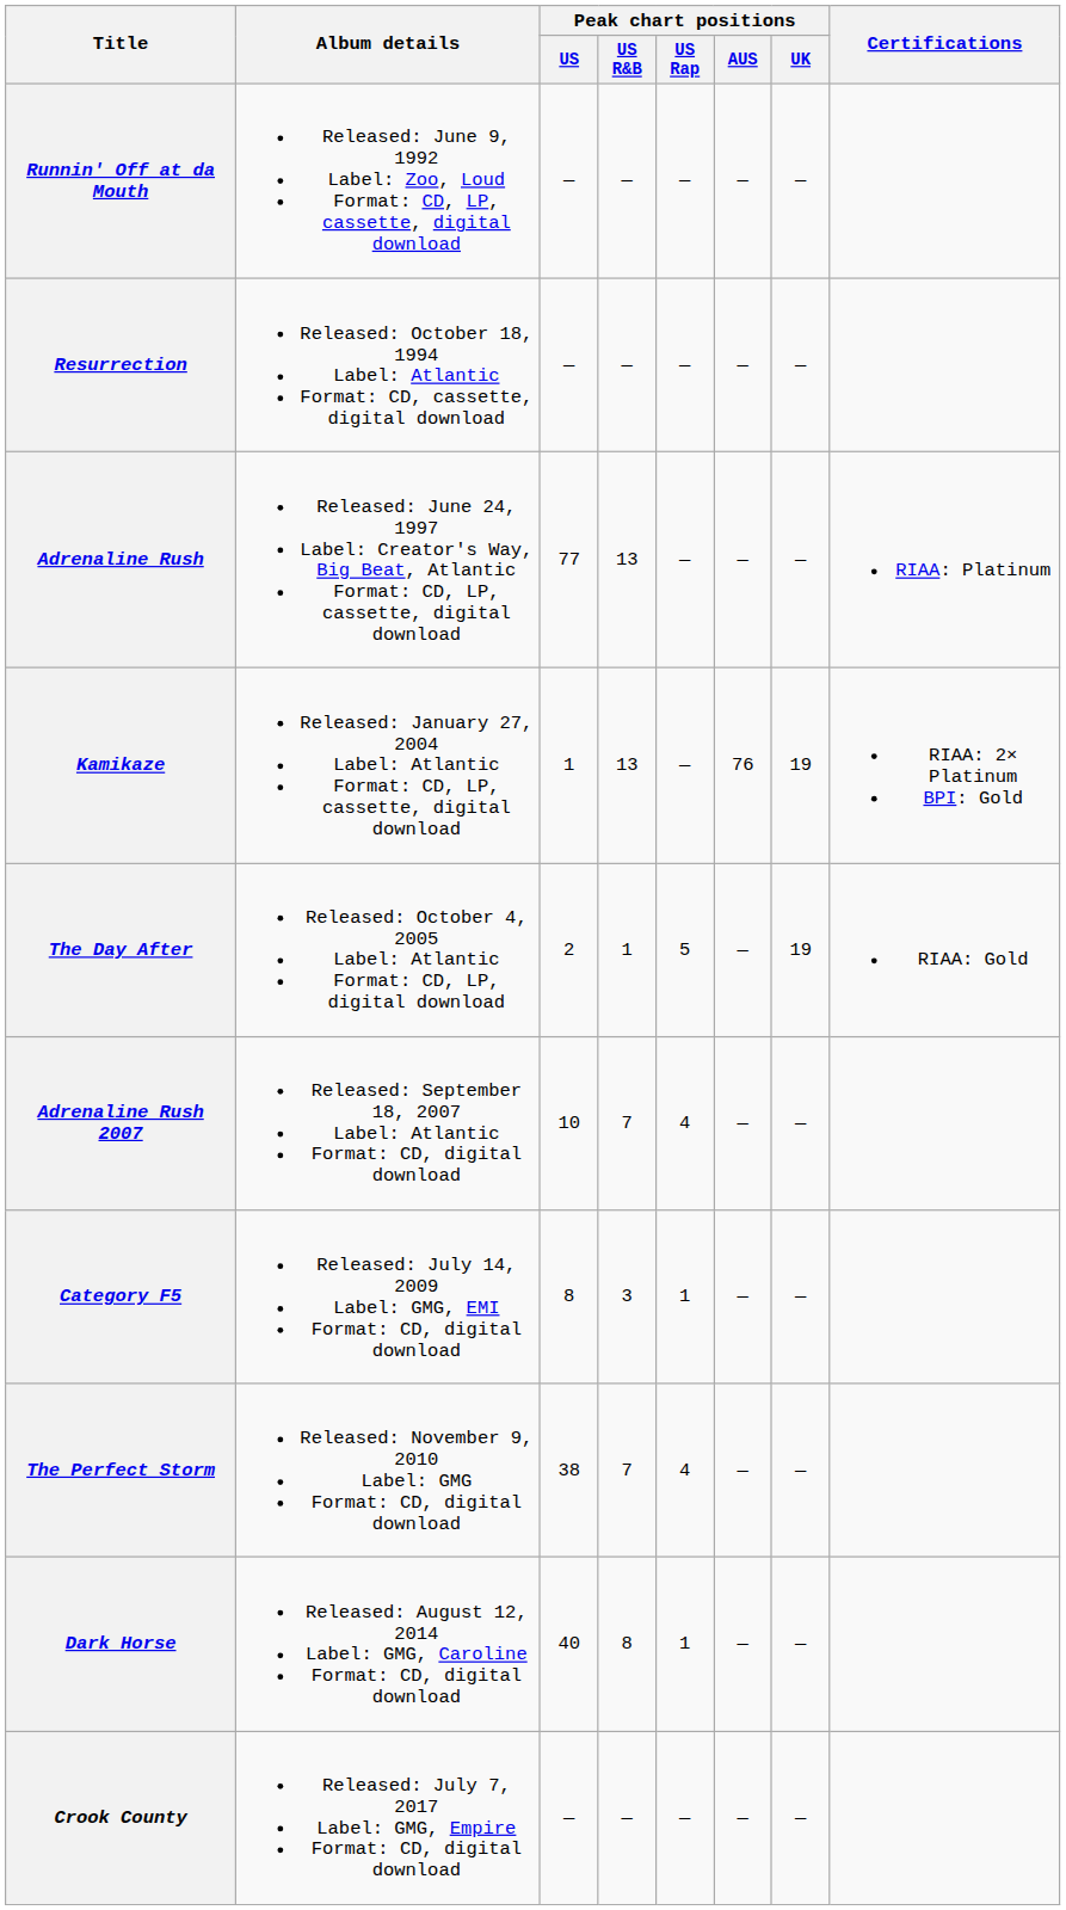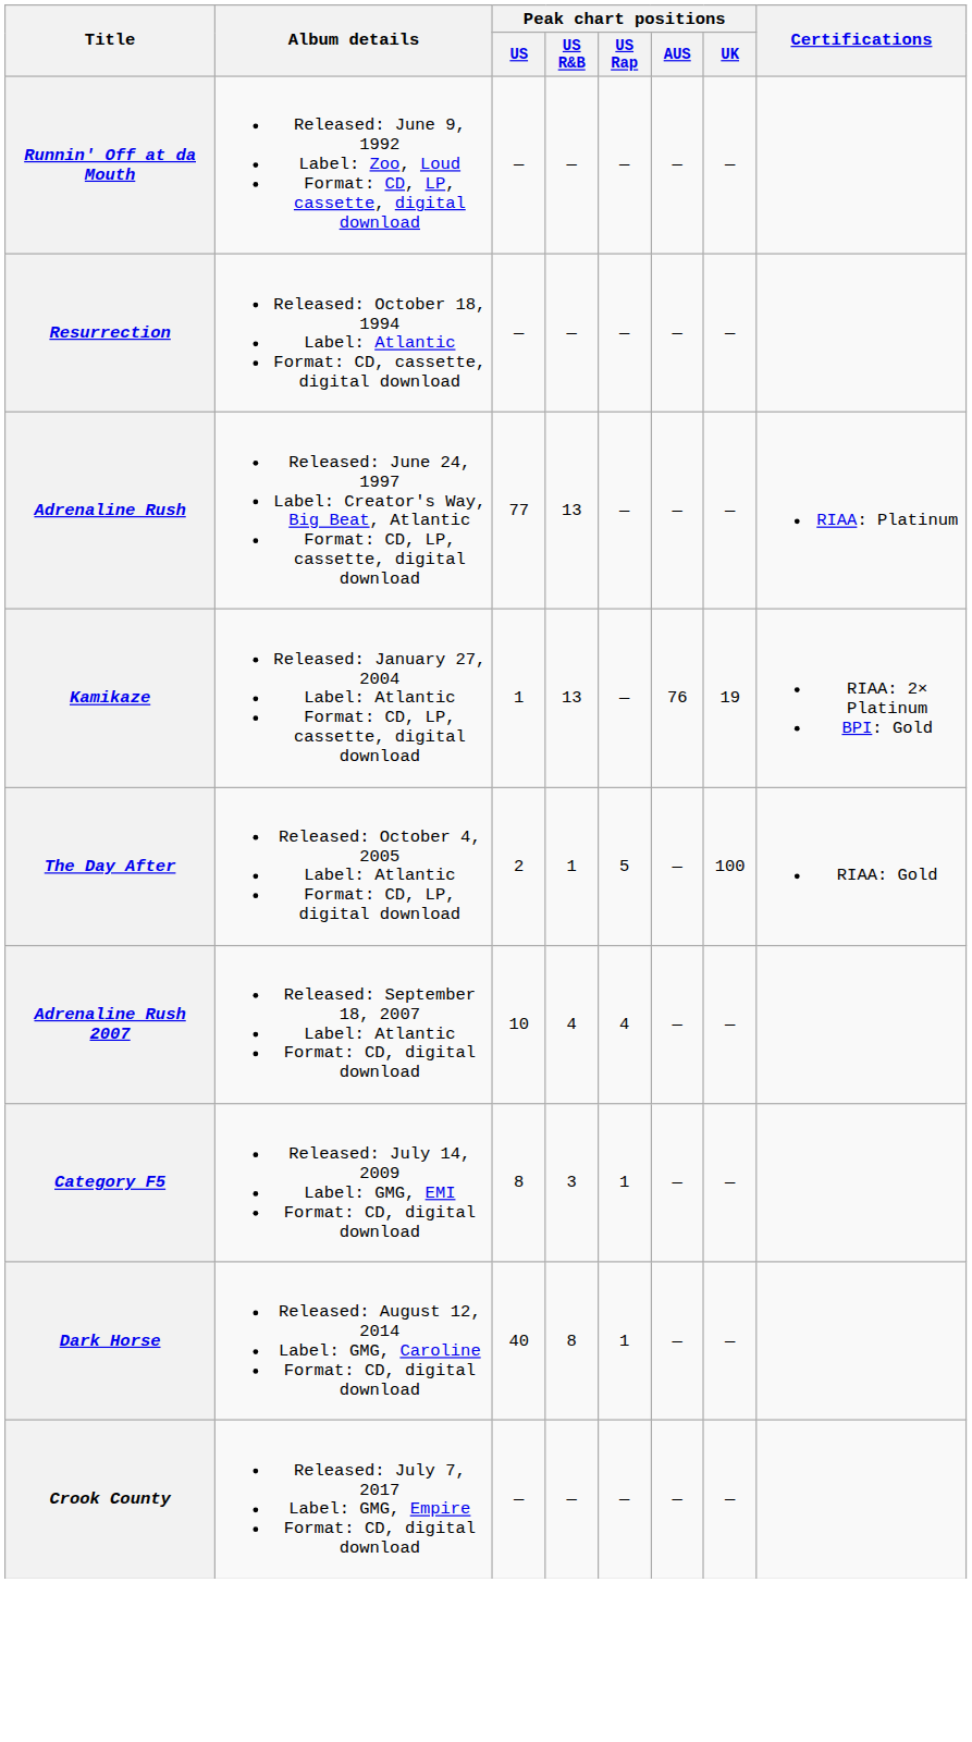The Day After | Peak chart positions / UK: 19 -> 100
Adrenaline Rush 2007 | Peak chart positions / US R&B: 7 -> 4
- row: The Perfect Storm | Released: November 9, 2010 Label: GMG Format: CD, digital download | 38 | 7 | 4 | — | —
